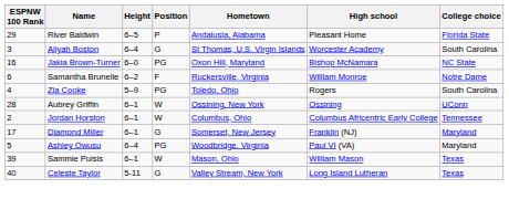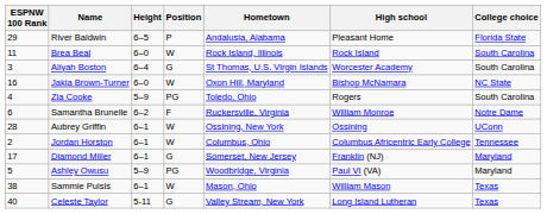+ row: 11 | Brea Beal | 6–0 | W | Rock Island, Illinois | Rock Island | South Carolina
Jakia Brown-Turner | Position: PG -> W
rows swapped: Samantha Brunelle <-> Zia Cooke
Ashley Owusu | Height: 6–4 -> 5–9
Sammie Puisis | ESPNW 100 Rank: 39 -> 38
